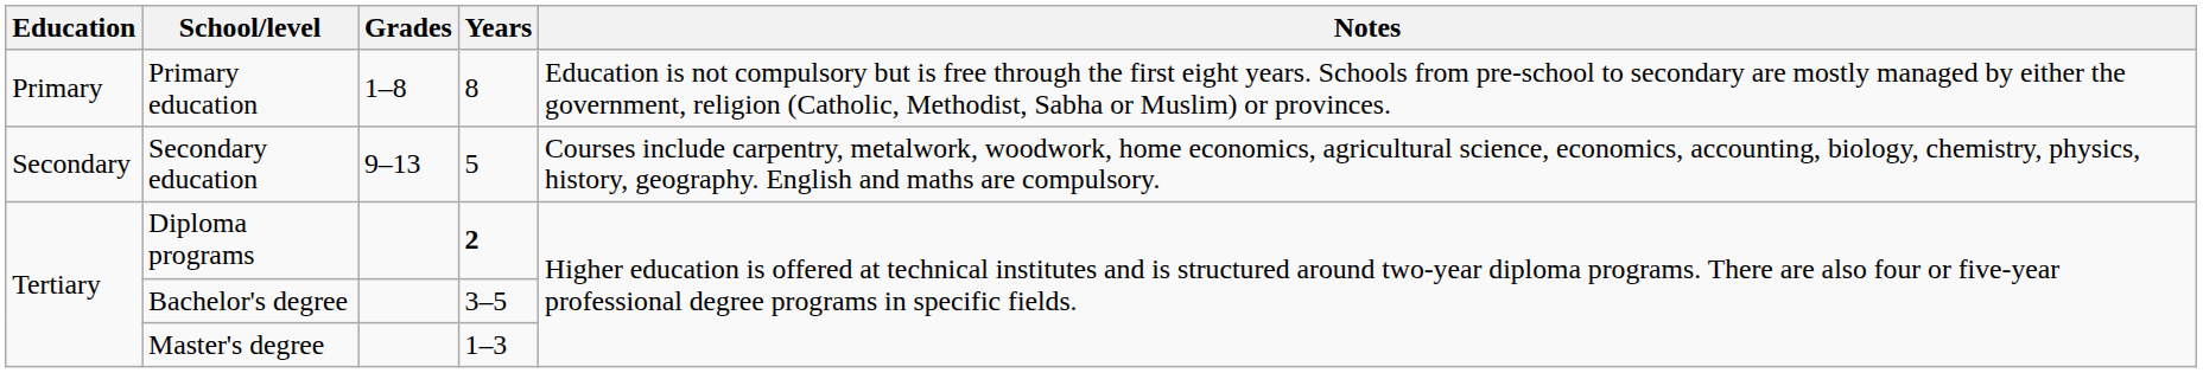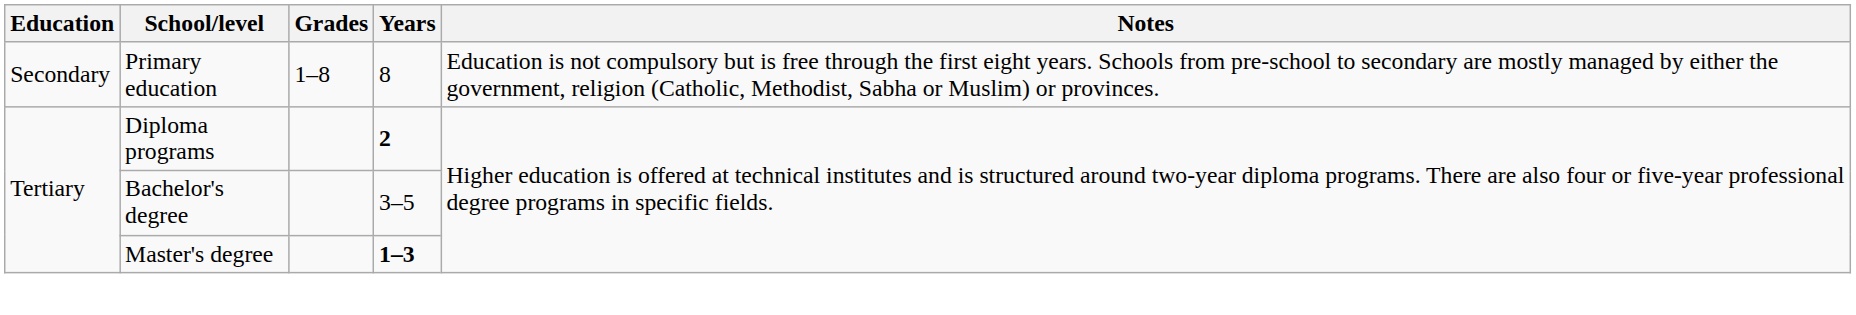Primary education | Education: Primary -> Secondary
- row: Secondary | Secondary education | 9–13 | 5 | Courses include carpentry, metalwork, woodwork, home economics, agricultural science, economics, accounting, biology, chemistry, physics, history, geography. English and maths are compulsory.
Master's degree | Years: normal -> bold
